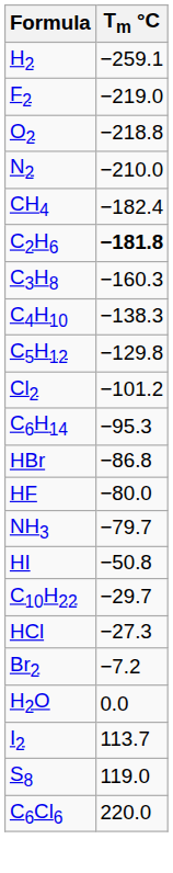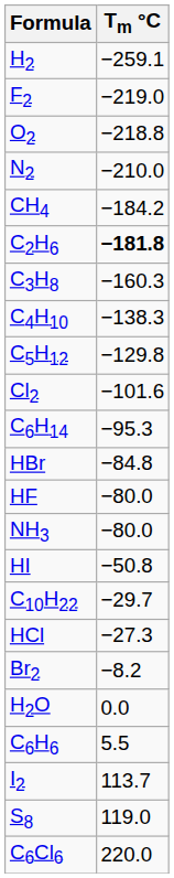CH4 | Tm °C: −182.4 -> −184.2
Cl2 | Tm °C: −101.2 -> −101.6
HBr | Tm °C: −86.8 -> −84.8
NH3 | Tm °C: −79.7 -> −80.0
Br2 | Tm °C: −7.2 -> −8.2
+ row: C6H6 | 5.5
